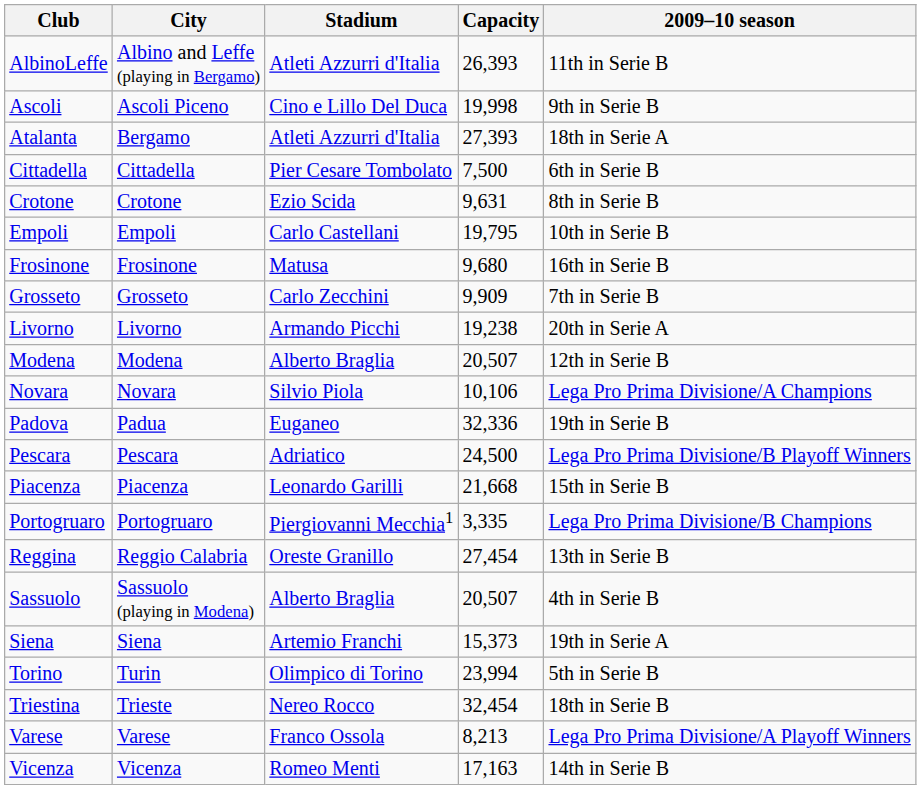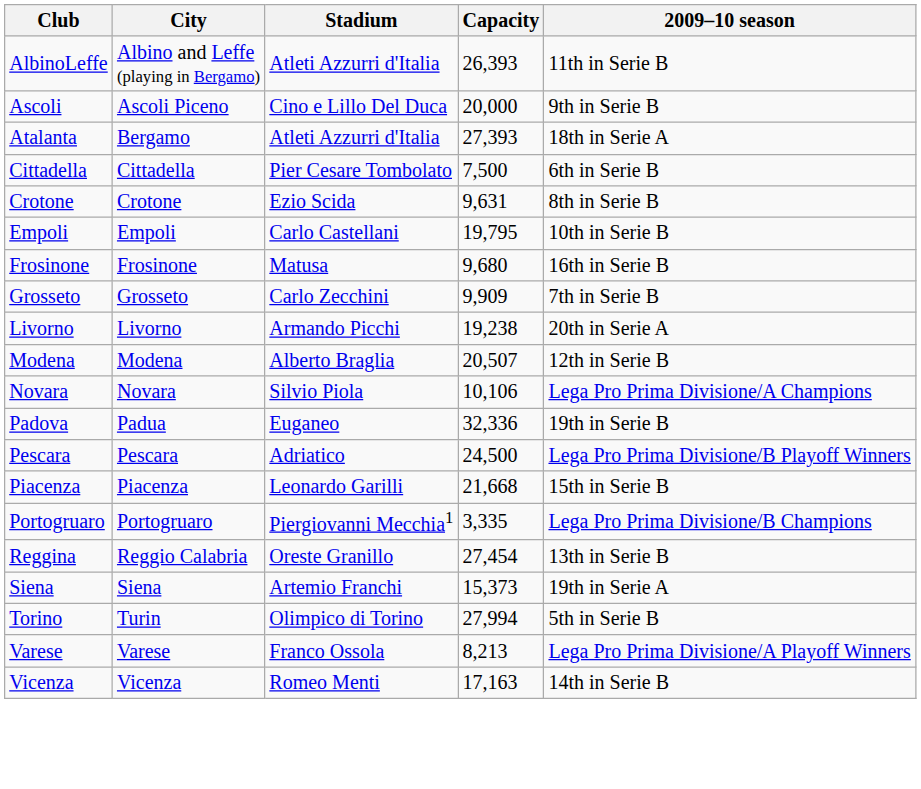Ascoli | Capacity: 19,998 -> 20,000
- row: Sassuolo | Sassuolo (playing in Modena) | Alberto Braglia | 20,507 | 4th in Serie B
Torino | Capacity: 23,994 -> 27,994
- row: Triestina | Trieste | Nereo Rocco | 32,454 | 18th in Serie B
